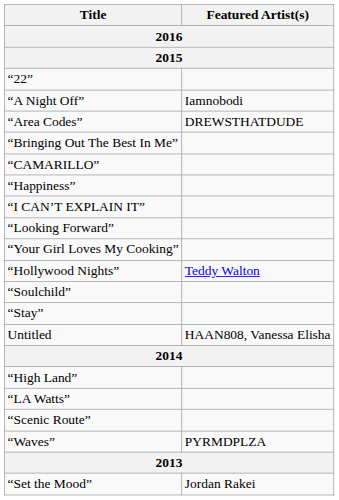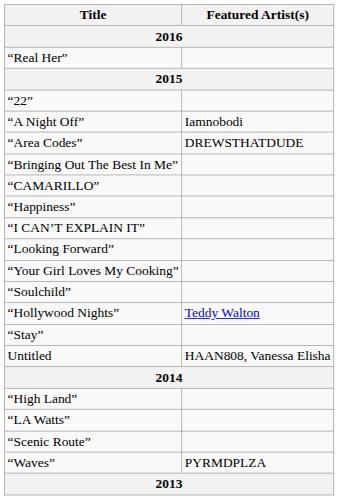+ row: “Real Her”
rows swapped: “Hollywood Nights” <-> “Soulchild”
- row: “Set the Mood” | Jordan Rakei
